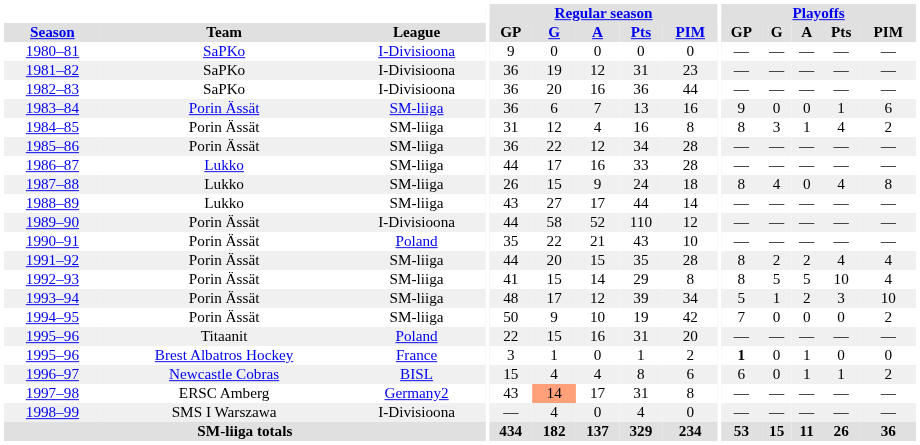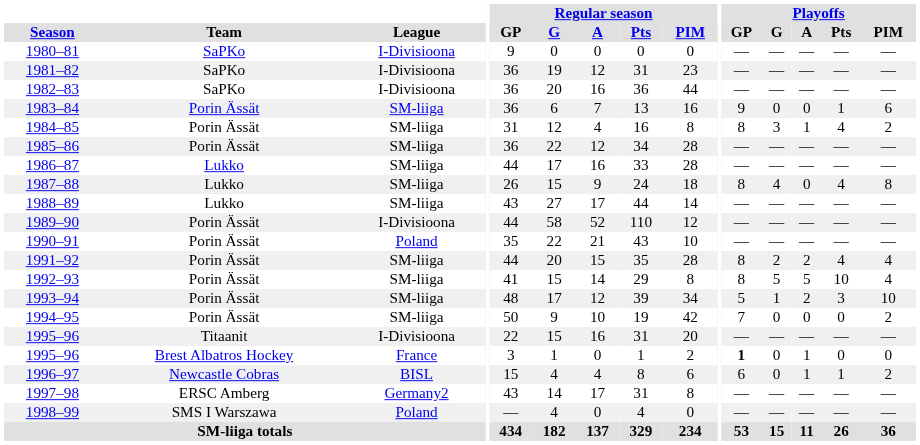1995–96 / Titaanit | League: Poland -> I-Divisioona
1997–98 | Regular season / G: lightsalmon background -> no background
1998–99 | League: I-Divisioona -> Poland
